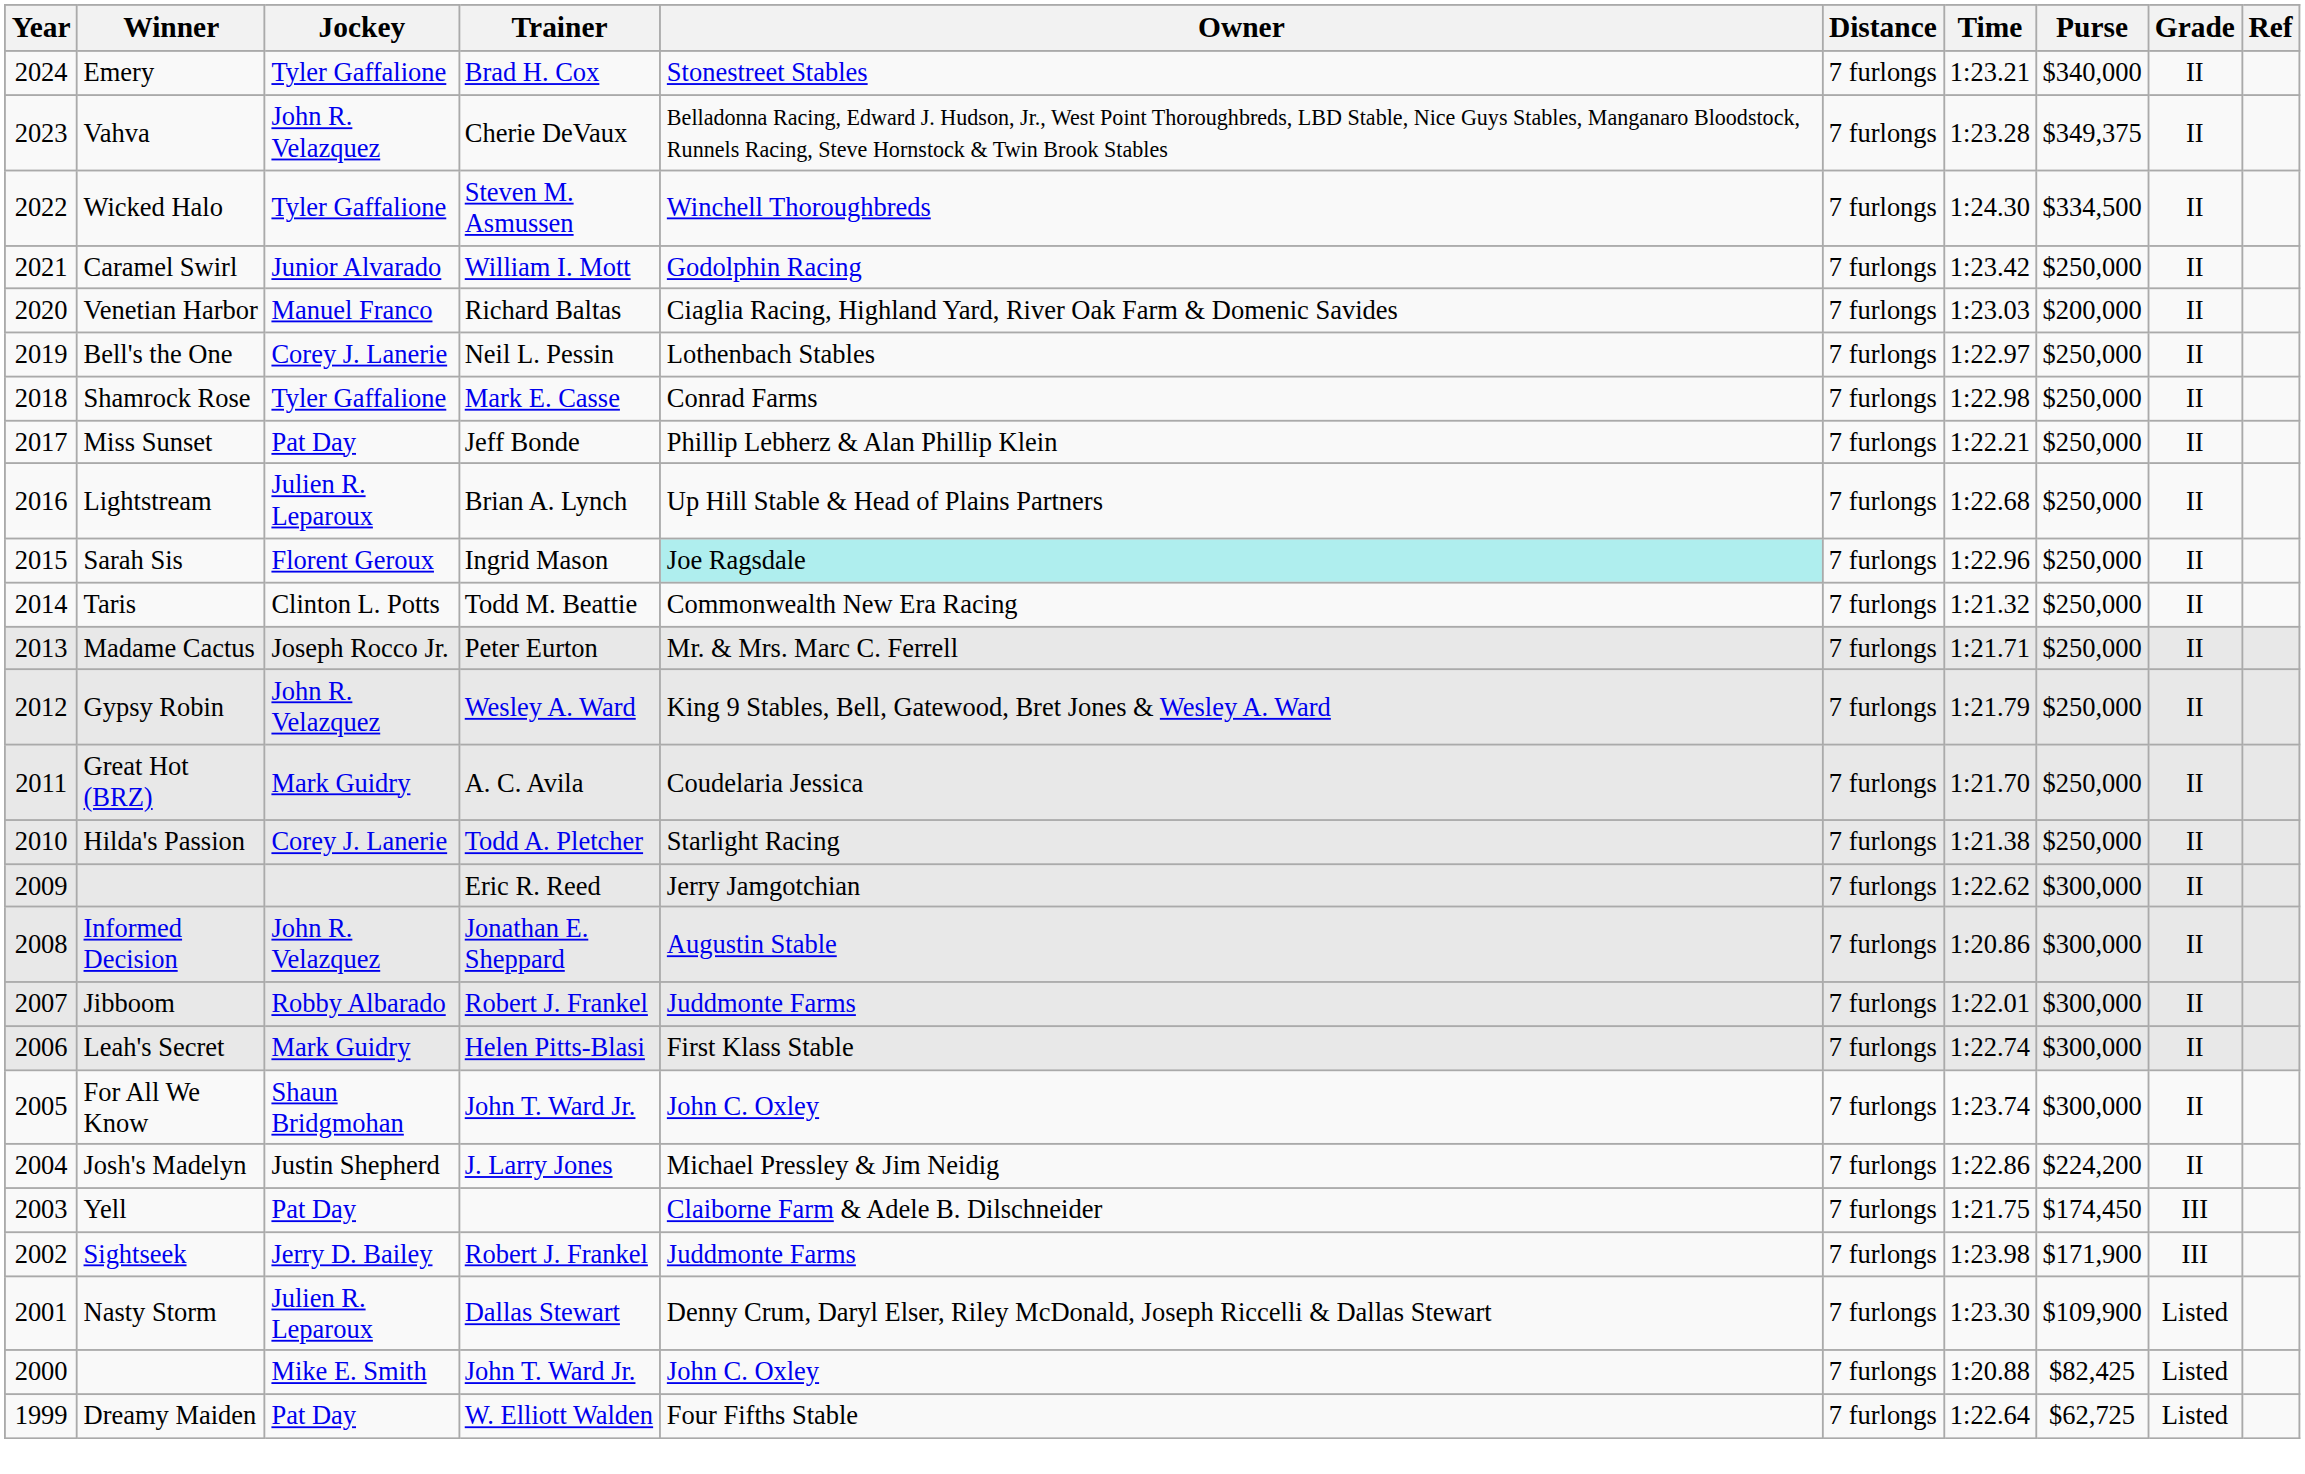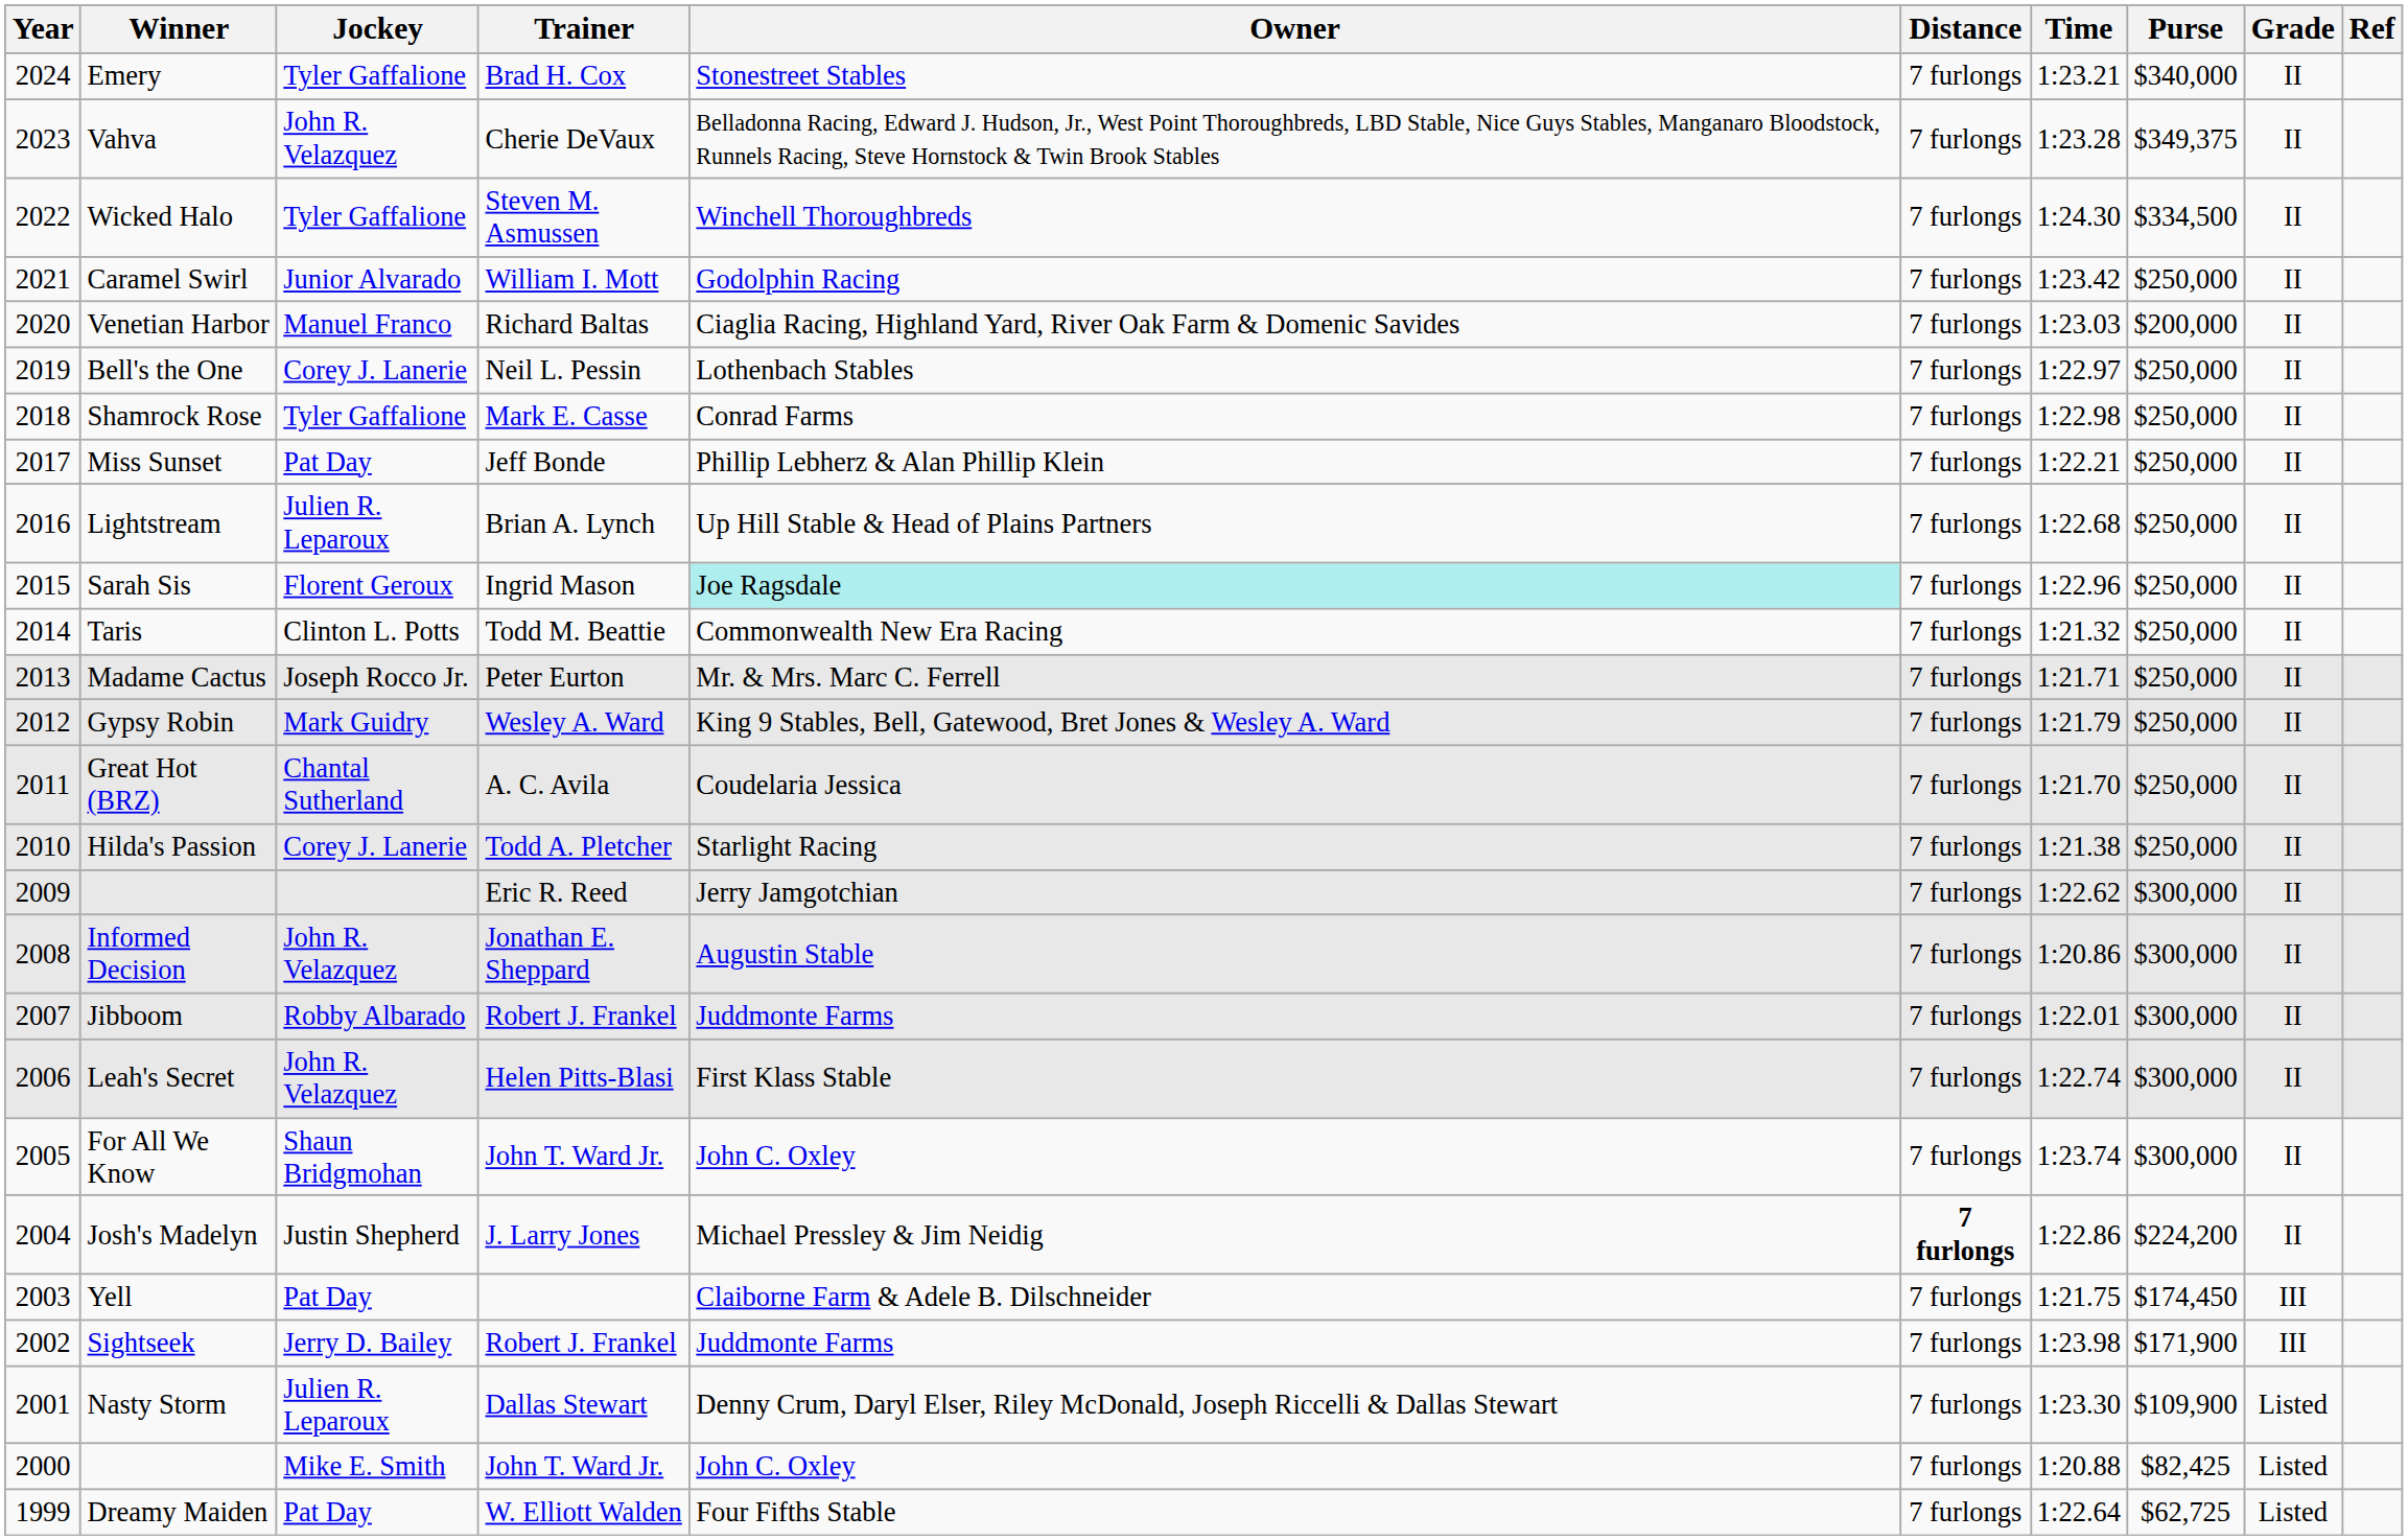Gypsy Robin | Jockey: John R. Velazquez -> Mark Guidry
Great Hot (BRZ) | Jockey: Mark Guidry -> Chantal Sutherland
Leah's Secret | Jockey: Mark Guidry -> John R. Velazquez
Josh's Madelyn | Distance: normal -> bold
